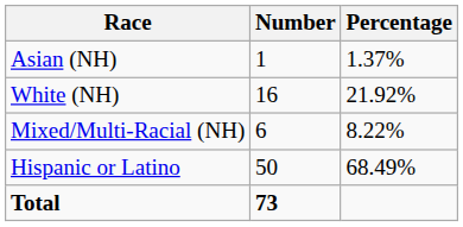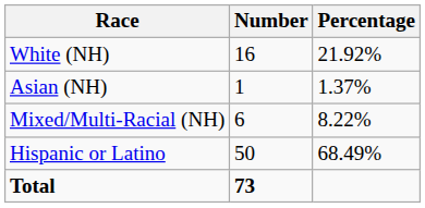rows swapped: White (NH) <-> Asian (NH)
